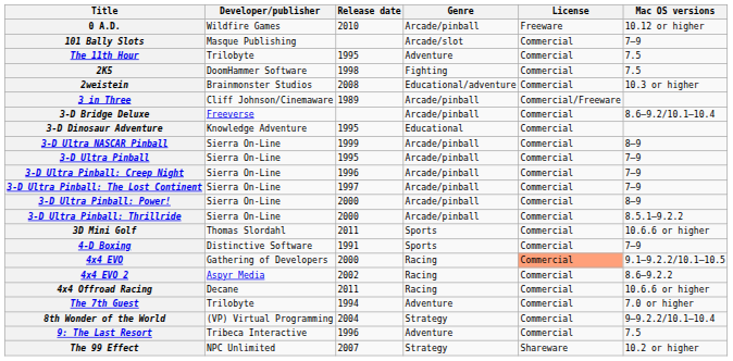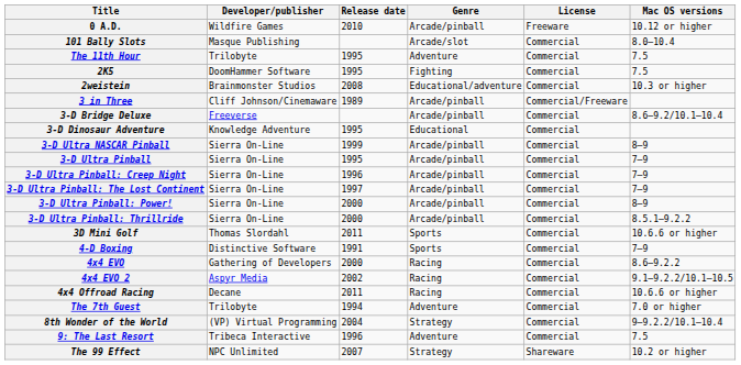101 Bally Slots | Mac OS versions: 7–9 -> 8.0–10.4
2K5 | Release date: 1998 -> 1995
4x4 EVO | License: lightsalmon background -> no background
4x4 EVO | Mac OS versions: 9.1–9.2.2/10.1–10.5 -> 8.6–9.2.2
4x4 EVO 2 | Mac OS versions: 8.6–9.2.2 -> 9.1–9.2.2/10.1–10.5
